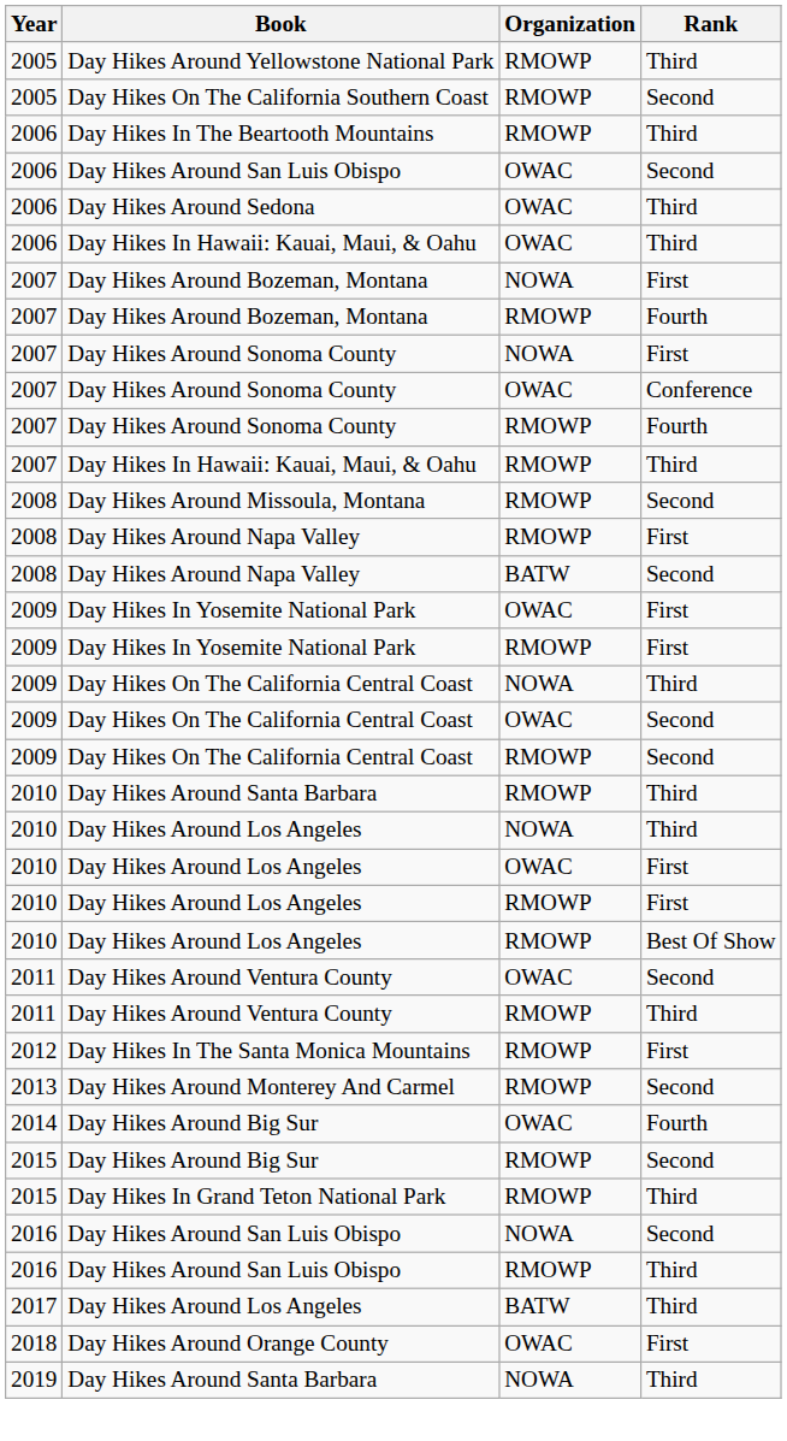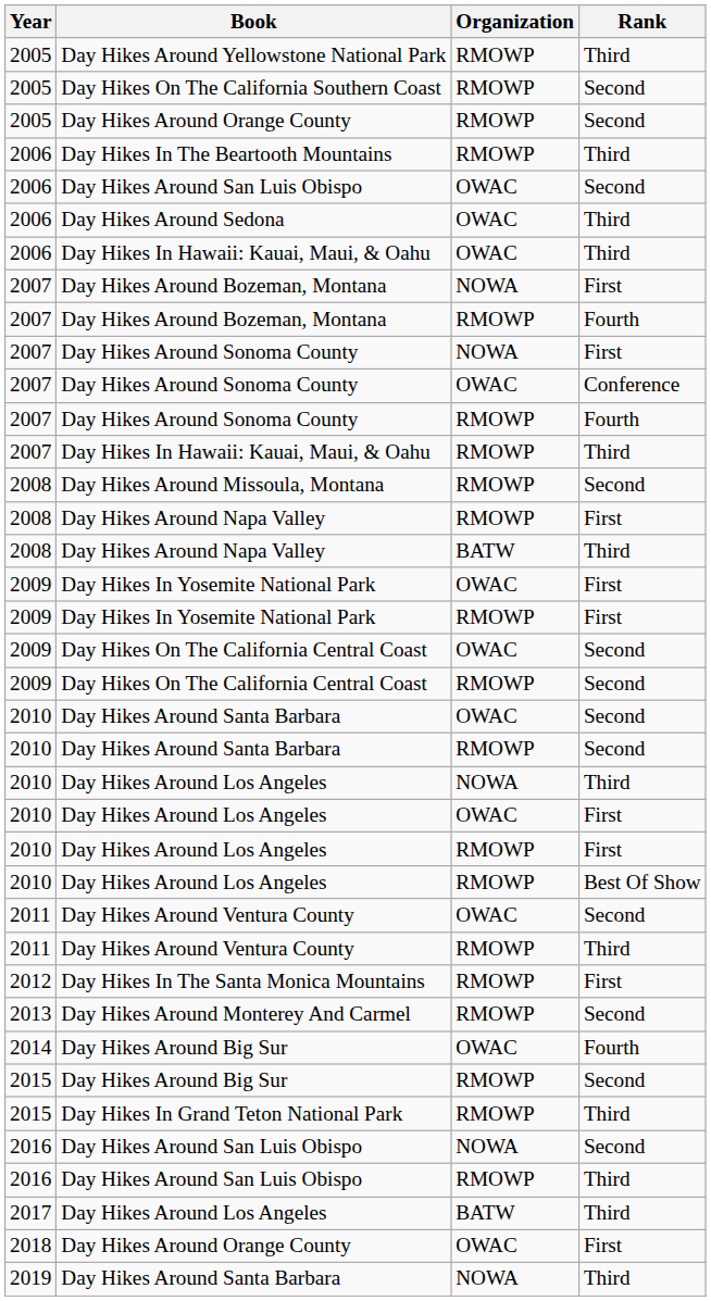+ row: 2005 | Day Hikes Around Orange County | RMOWP | Second
Day Hikes Around Napa Valley / BATW | Rank: Second -> Third
- row: 2009 | Day Hikes On The California Central Coast | NOWA | Third
+ row: 2010 | Day Hikes Around Santa Barbara | OWAC | Second
Day Hikes Around Santa Barbara / RMOWP | Rank: Third -> Second
